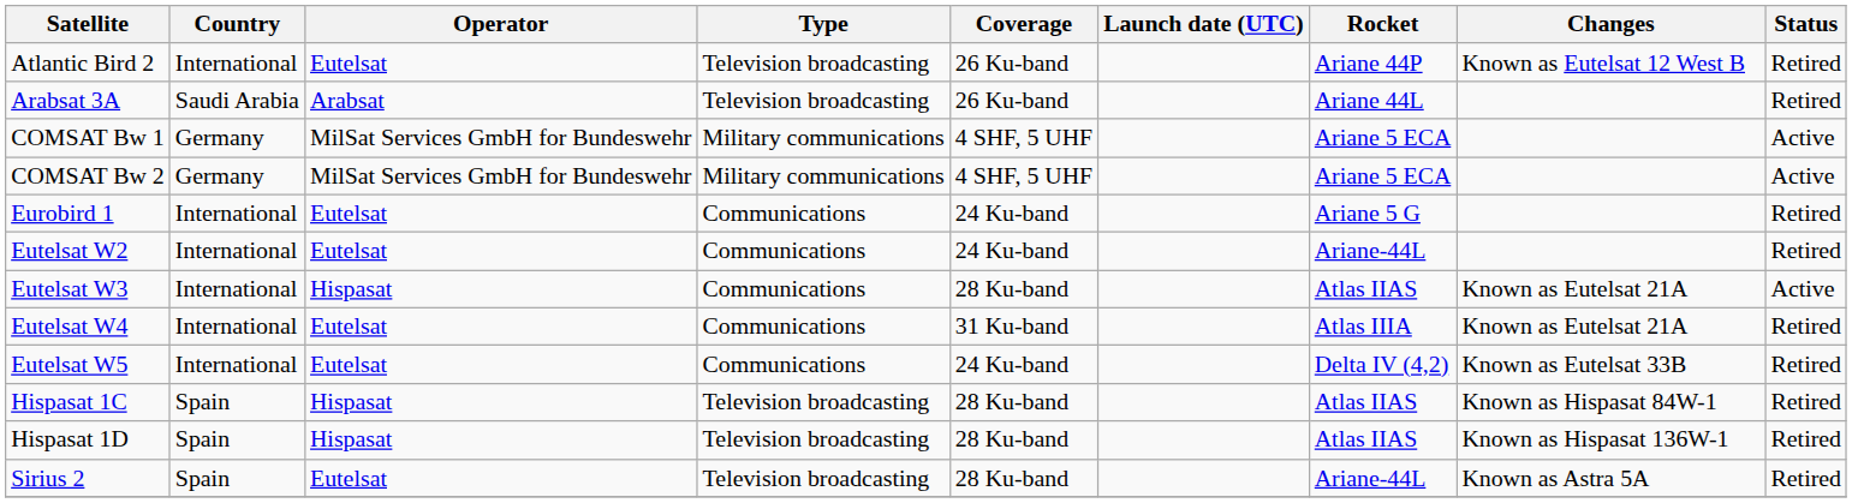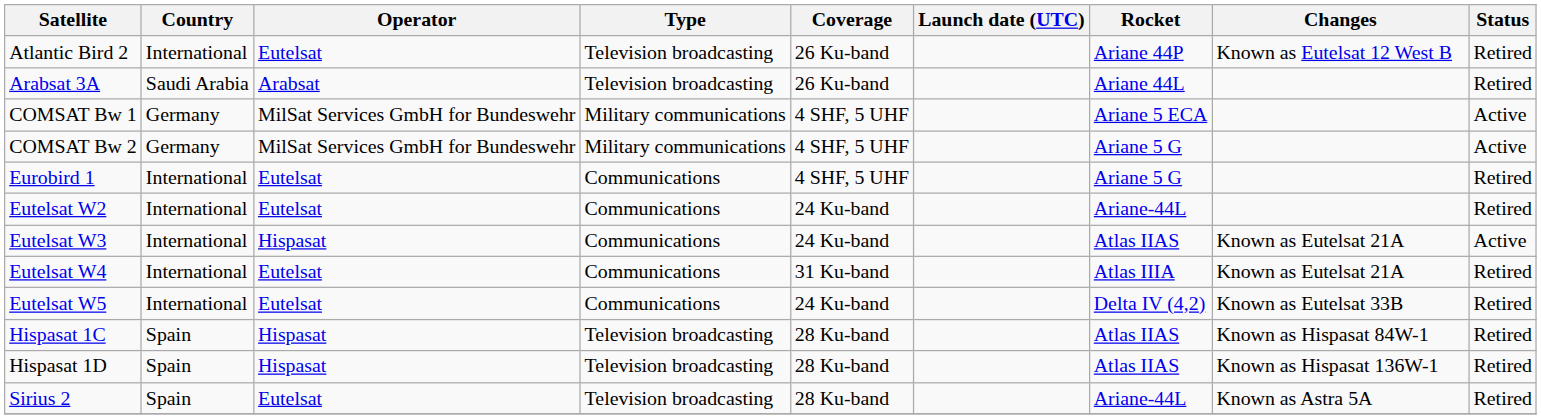COMSAT Bw 2 | Rocket: Ariane 5 ECA -> Ariane 5 G
Eurobird 1 | Coverage: 24 Ku-band -> 4 SHF, 5 UHF
Eutelsat W3 | Coverage: 28 Ku-band -> 24 Ku-band
